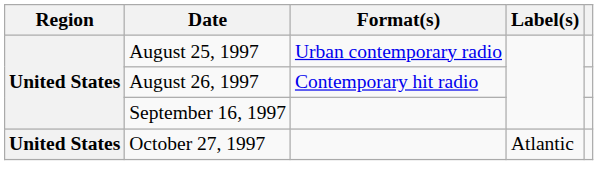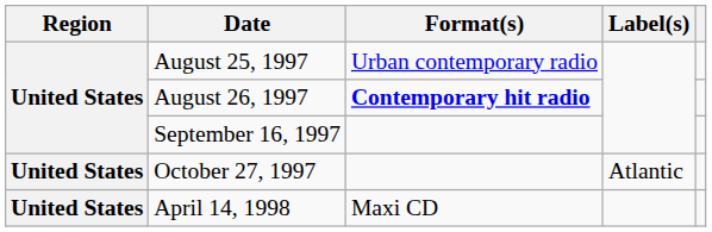August 26, 1997 | Format(s): normal -> bold
+ row: United States | April 14, 1998 | Maxi CD
